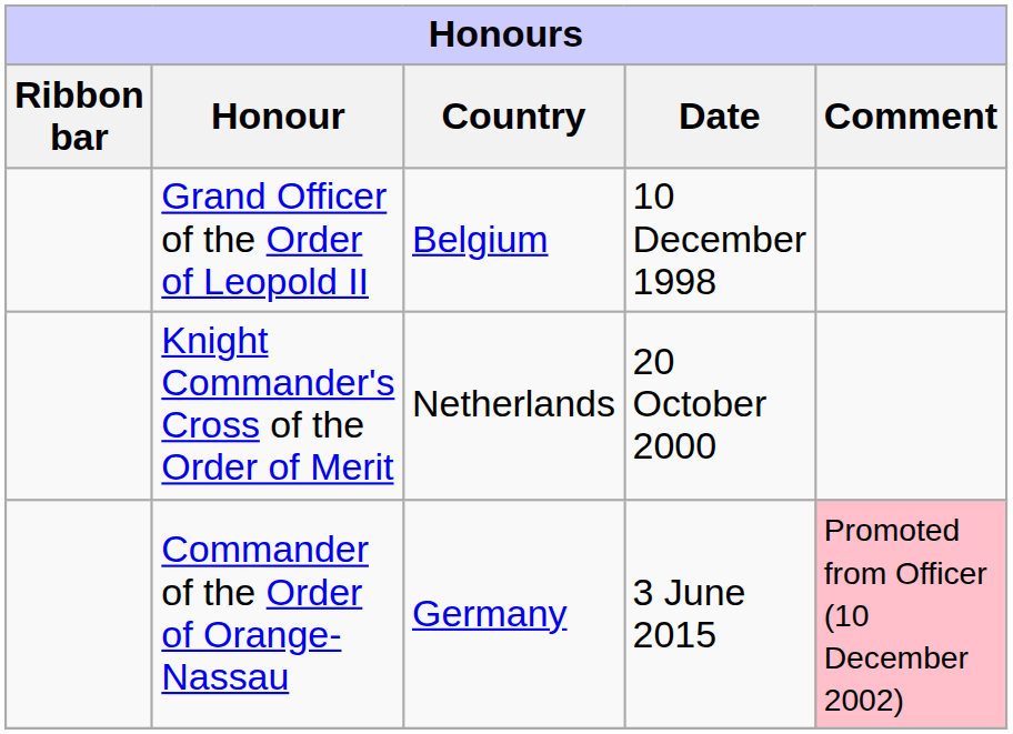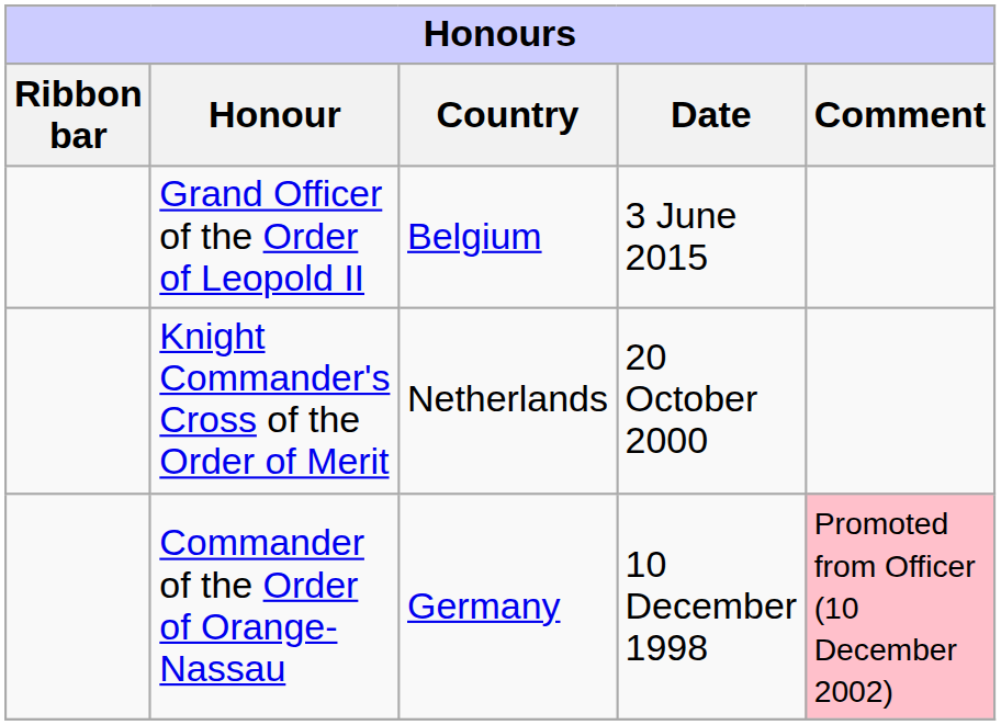Grand Officer of the Order of Leopold II | Date: 10 December 1998 -> 3 June 2015
Commander of the Order of Orange-Nassau | Date: 3 June 2015 -> 10 December 1998
